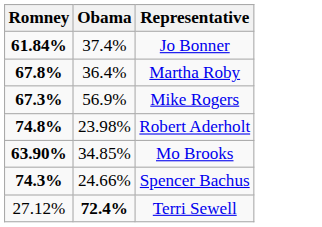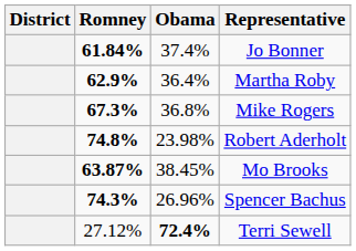+ column: District
Martha Roby | Romney: 67.8% -> 62.9%
Mike Rogers | Obama: 56.9% -> 36.8%
Mo Brooks | Romney: 63.90% -> 63.87%
Mo Brooks | Obama: 34.85% -> 38.45%
Spencer Bachus | Obama: 24.66% -> 26.96%
